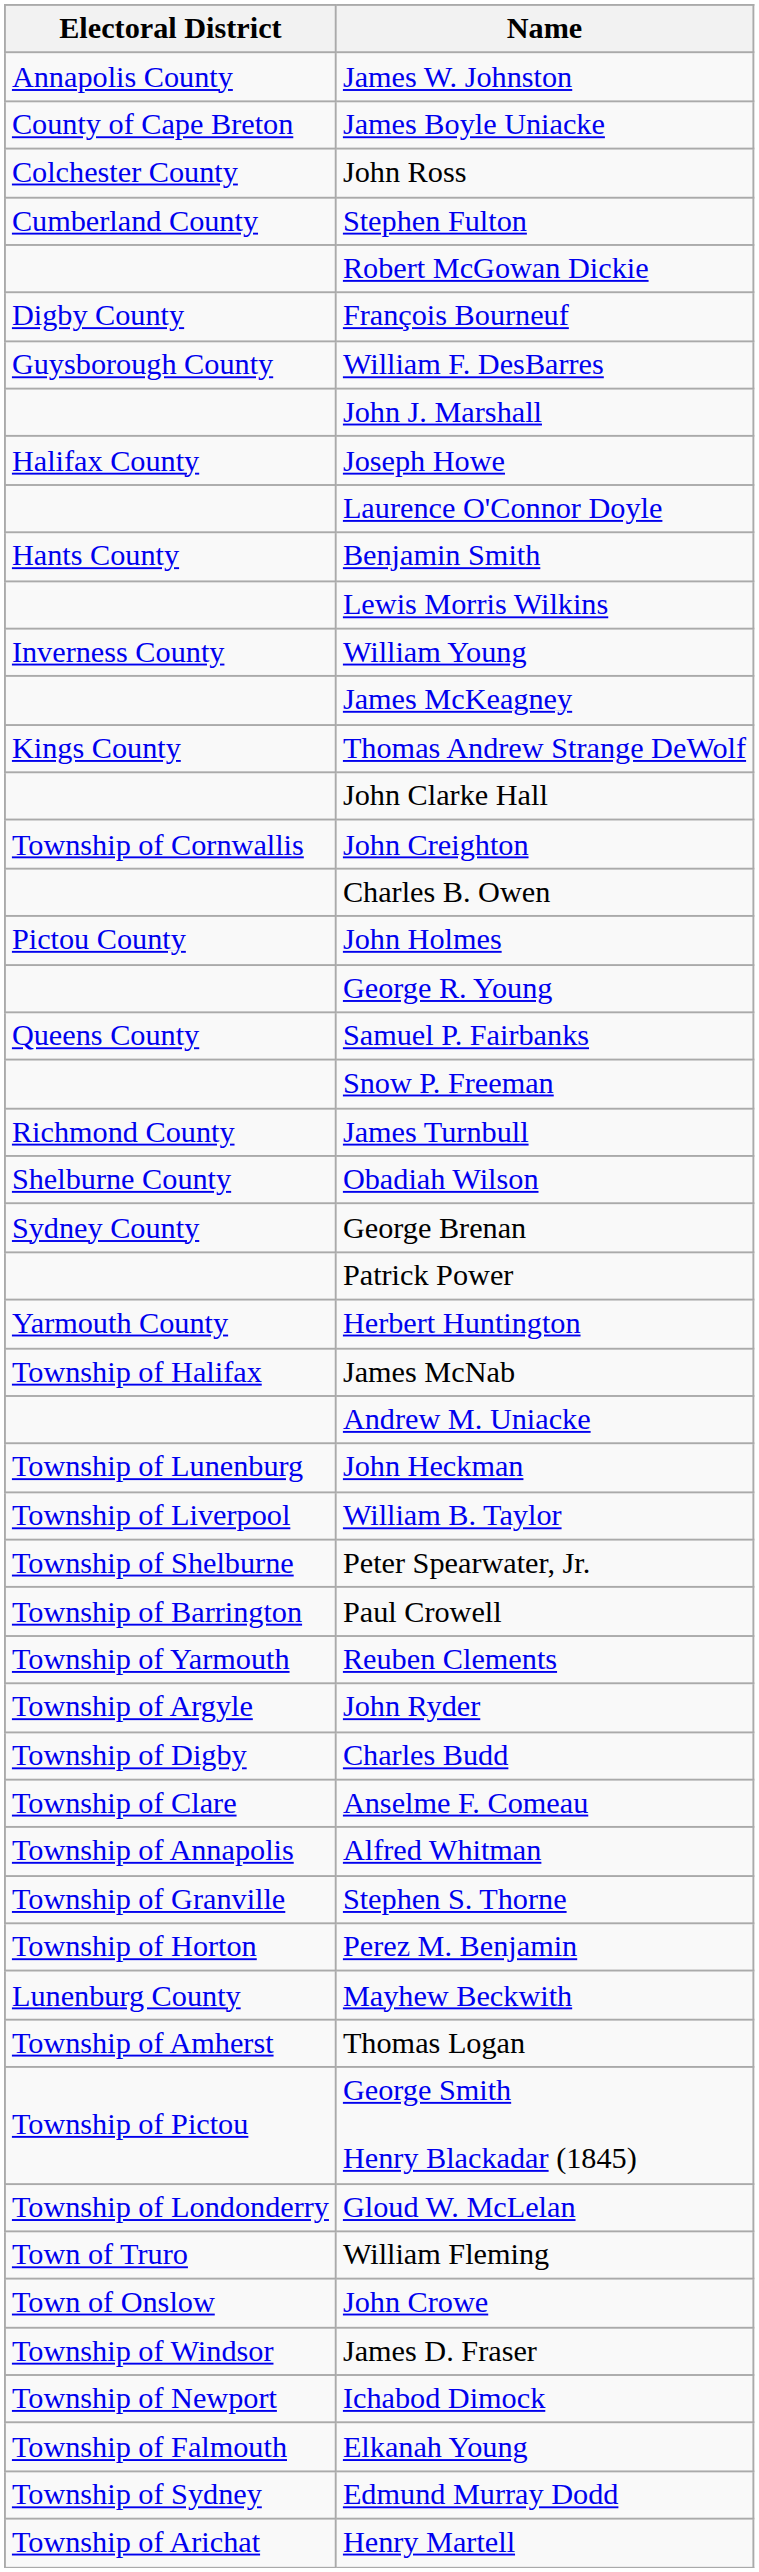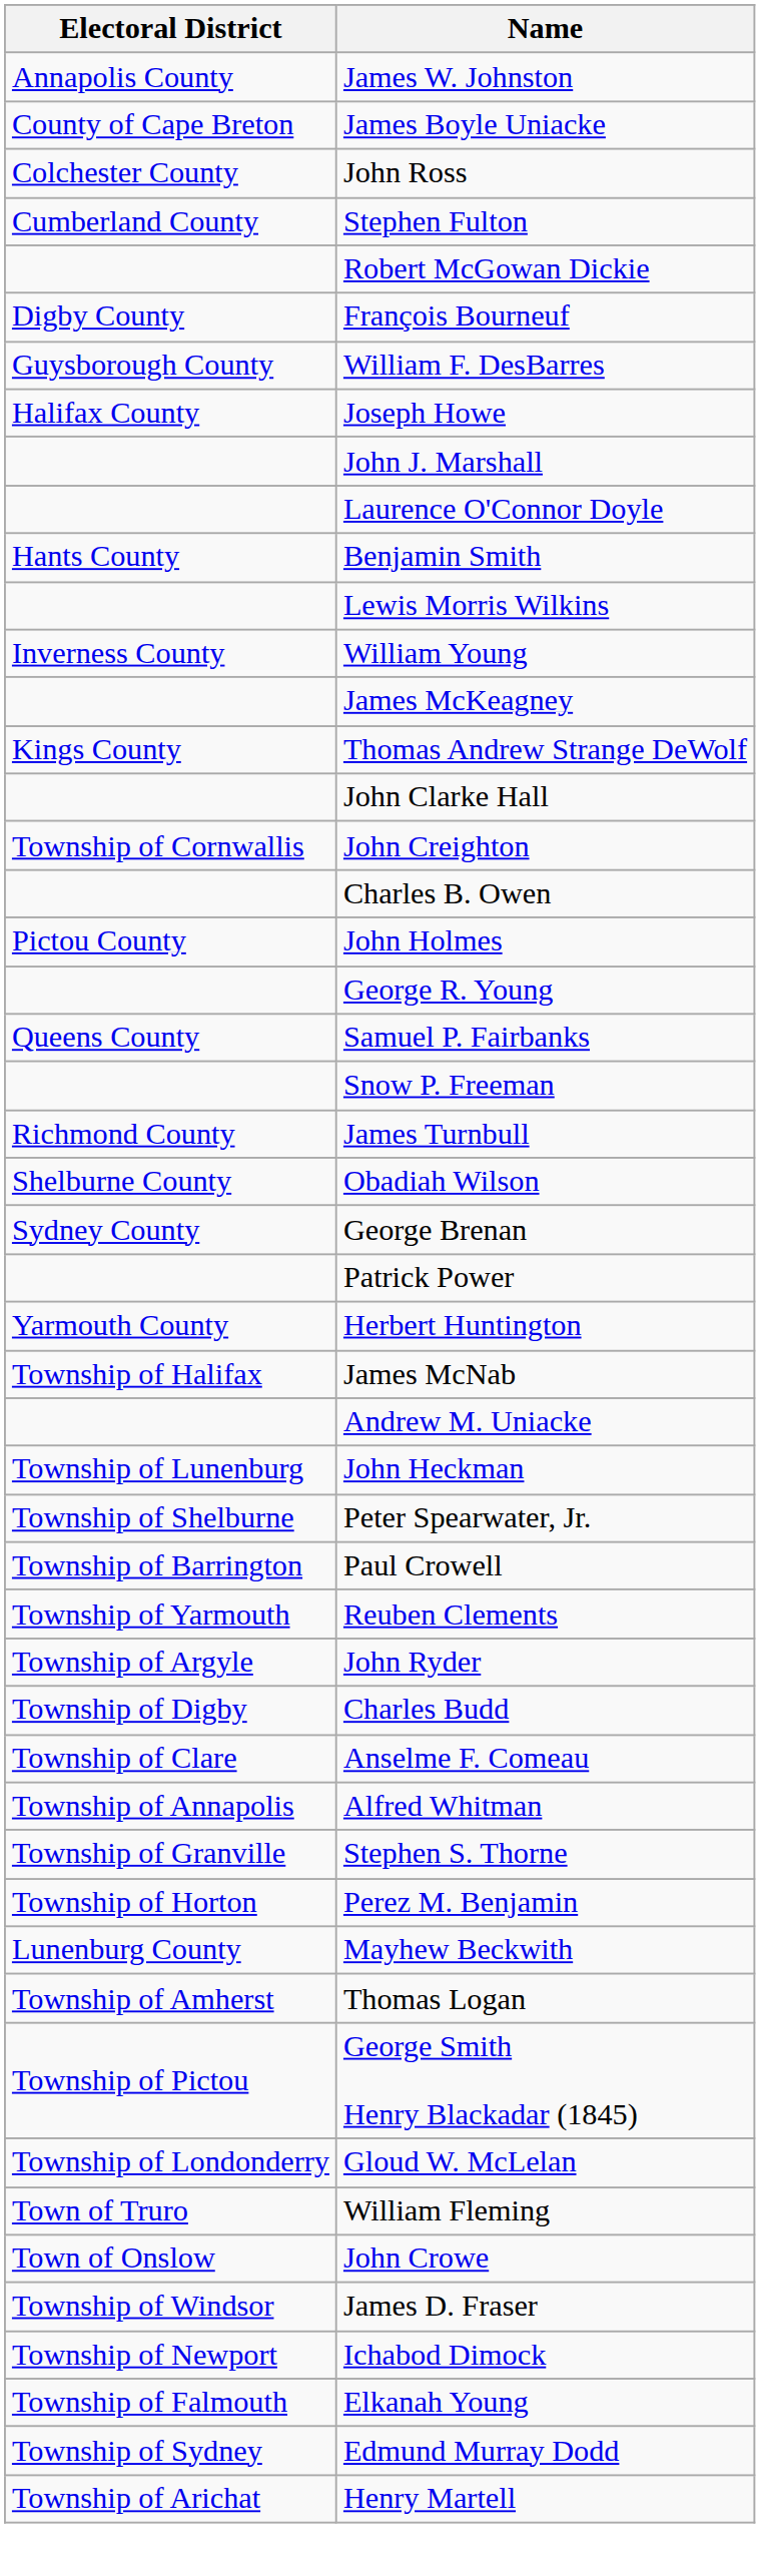rows swapped: John J. Marshall <-> Joseph Howe
- row: Township of Liverpool | William B. Taylor
